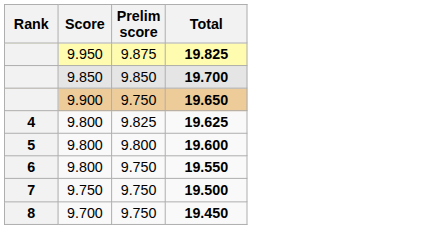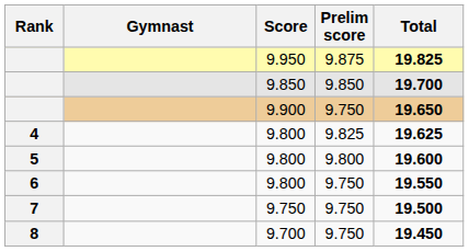+ column: Gymnast
